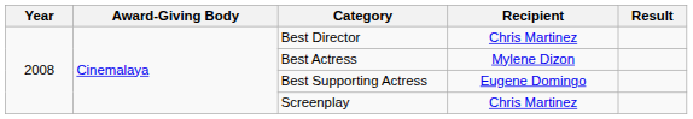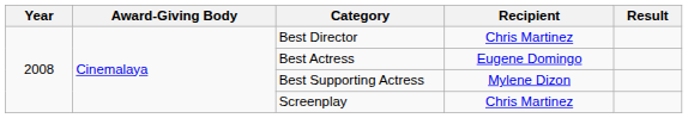Best Actress | Recipient: Mylene Dizon -> Eugene Domingo
Best Supporting Actress | Recipient: Eugene Domingo -> Mylene Dizon
